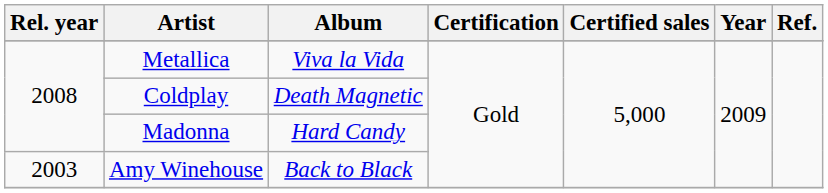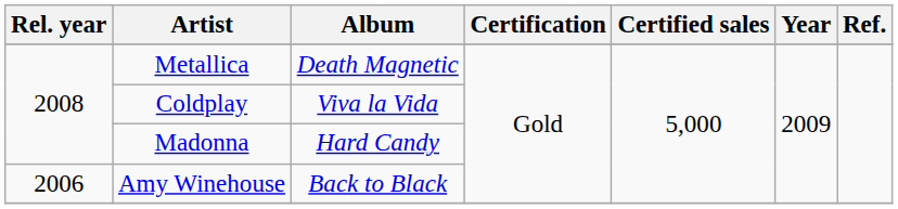Metallica | Album: Viva la Vida -> Death Magnetic
Coldplay | Album: Death Magnetic -> Viva la Vida
Amy Winehouse | Rel. year: 2003 -> 2006
